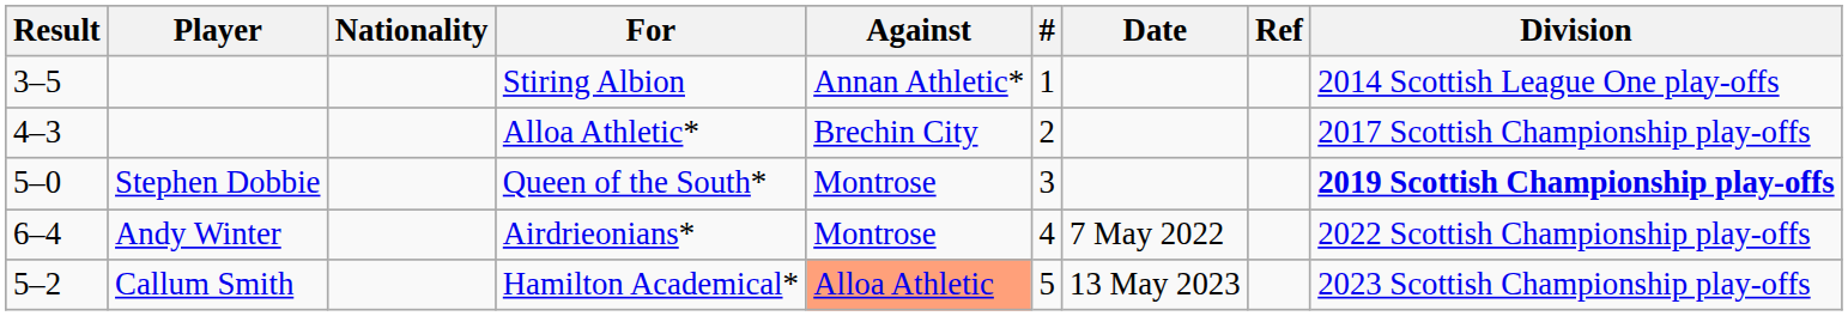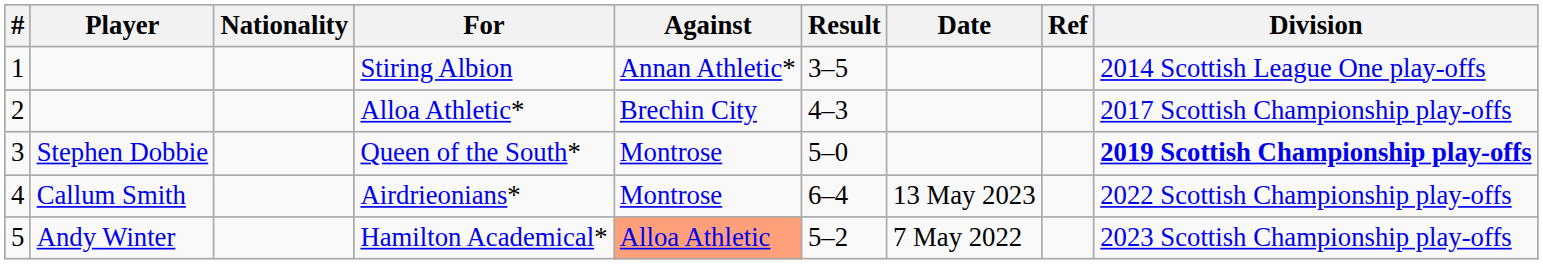columns swapped: # <-> Result
Airdrieonians* | Player: Andy Winter -> Callum Smith
Airdrieonians* | Date: 7 May 2022 -> 13 May 2023
Hamilton Academical* | Player: Callum Smith -> Andy Winter
Hamilton Academical* | Date: 13 May 2023 -> 7 May 2022
